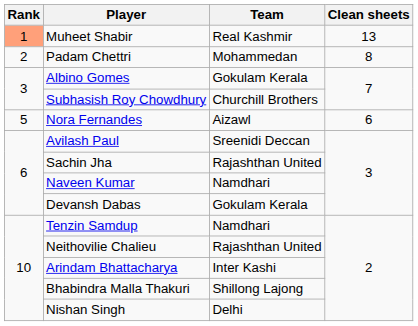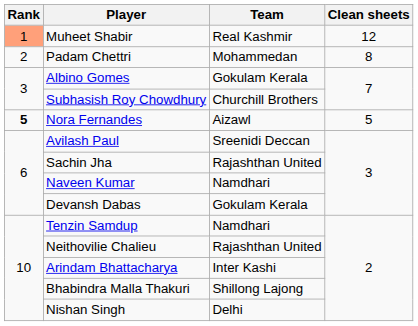Muheet Shabir | Clean sheets: 13 -> 12
Nora Fernandes | Rank: normal -> bold
Nora Fernandes | Clean sheets: 6 -> 5
